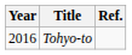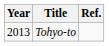Tohyo-to | Year: 2016 -> 2013
